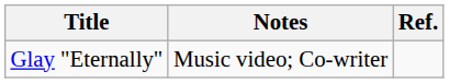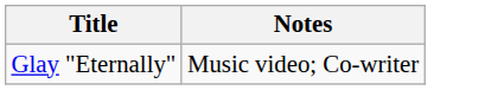- column: Ref.
